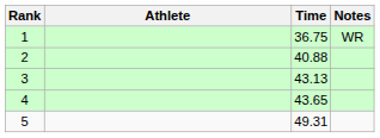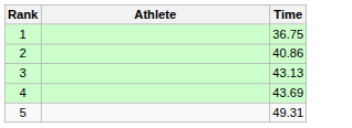- column: Notes | WR
2 | Time: 40.88 -> 40.86
4 | Time: 43.65 -> 43.69
